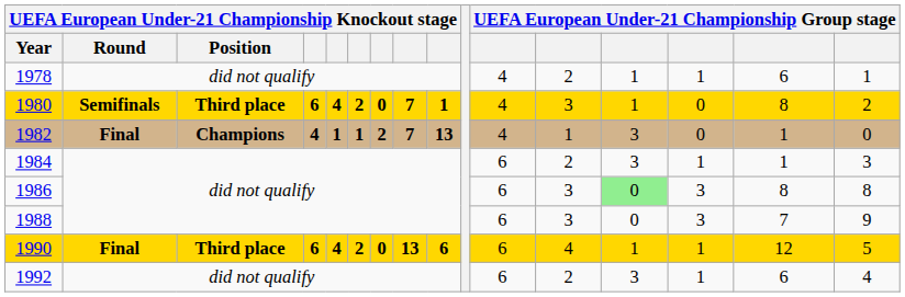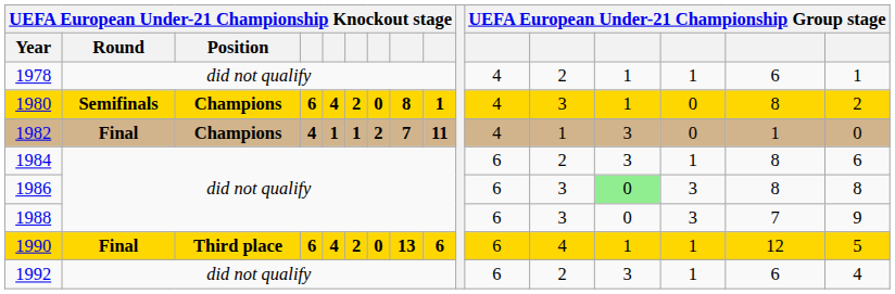1980 | column 3: Third place -> Champions
1980 | column 8: 7 -> 8
1982 | column 9: 13 -> 11
1984 | column 15: 1 -> 8
1984 | column 16: 3 -> 6
